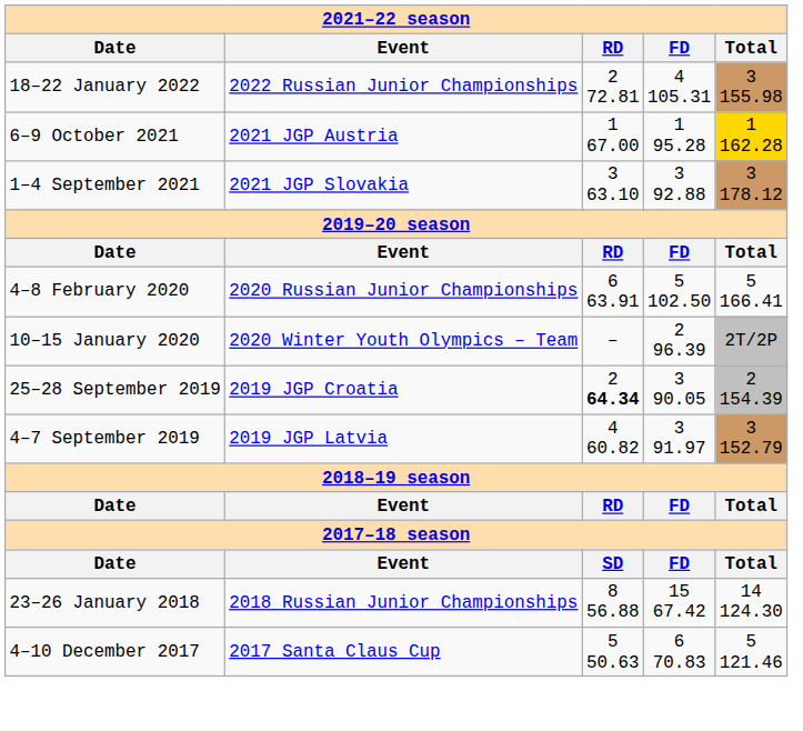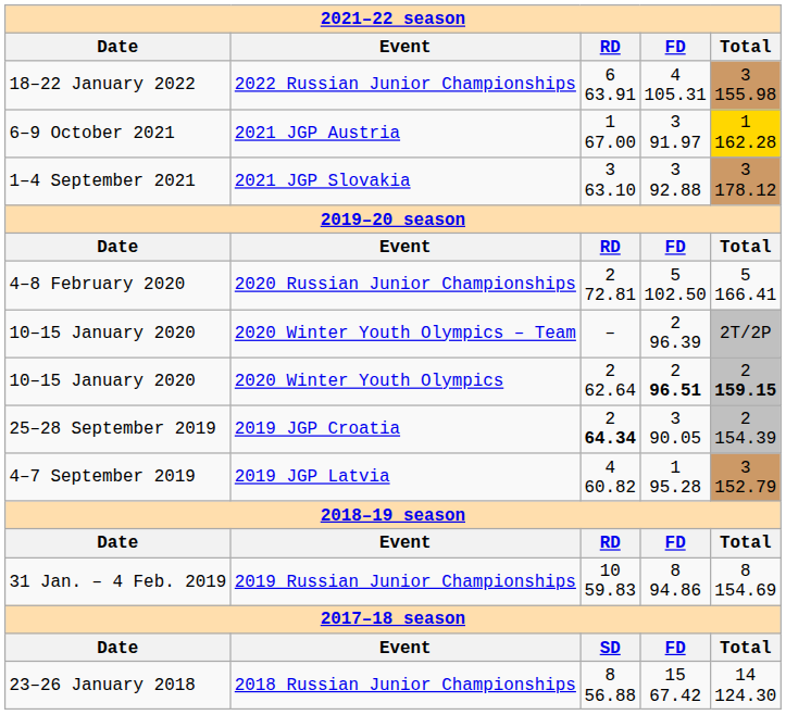2022 Russian Junior Championships | RD: 2 72.81 -> 6 63.91
2021 JGP Austria | FD: 1 95.28 -> 3 91.97
2020 Russian Junior Championships | RD: 6 63.91 -> 2 72.81
+ row: 10–15 January 2020 | 2020 Winter Youth Olympics | 2 62.64 | 2 96.51 | 2 159.15
2019 JGP Latvia | FD: 3 91.97 -> 1 95.28
+ row: 31 Jan. – 4 Feb. 2019 | 2019 Russian Junior Championships | 10 59.83 | 8 94.86 | 8 154.69
- row: 4–10 December 2017 | 2017 Santa Claus Cup | 5 50.63 | 6 70.83 | 5 121.46
